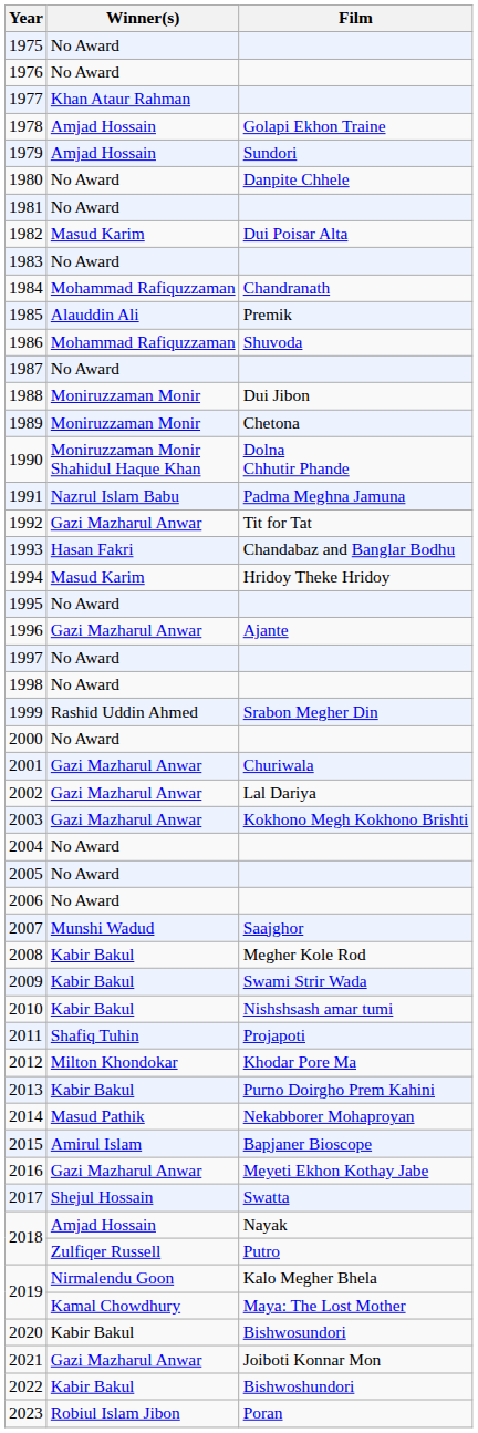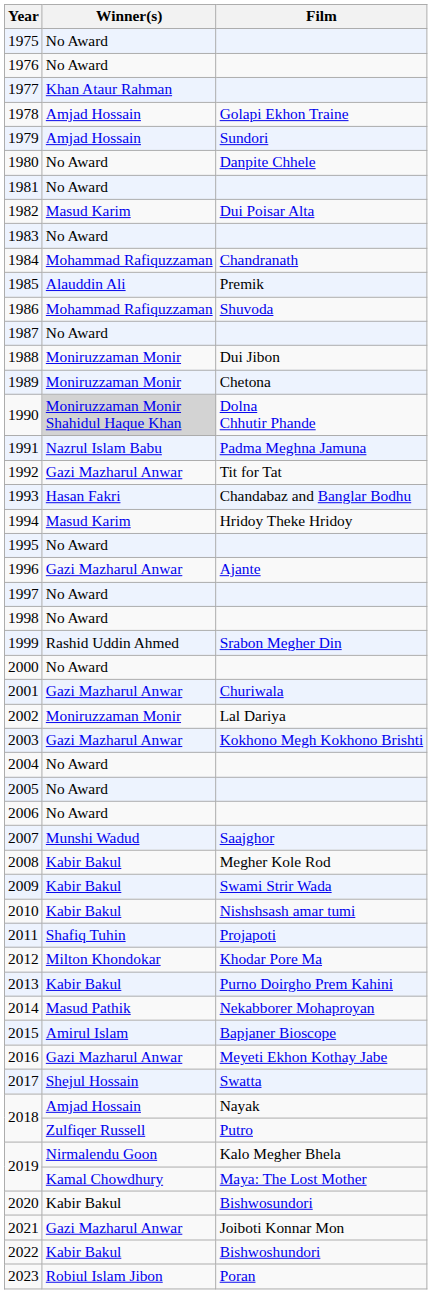1990 | Winner(s): no background -> lightgrey background
2002 | Winner(s): Gazi Mazharul Anwar -> Moniruzzaman Monir
